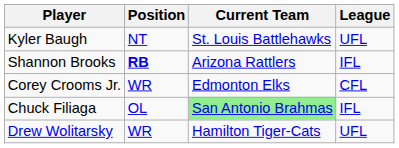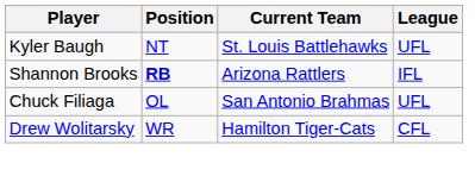- row: Corey Crooms Jr. | WR | Edmonton Elks | CFL
Chuck Filiaga | Current Team: lightgreen background -> no background
Chuck Filiaga | League: IFL -> UFL
Drew Wolitarsky | League: UFL -> CFL
